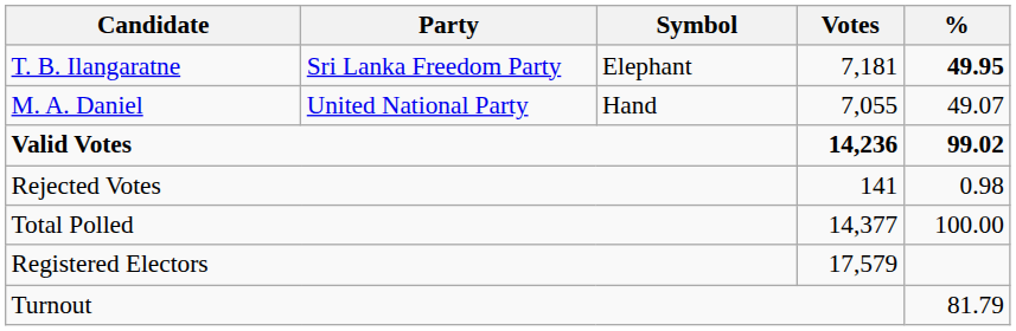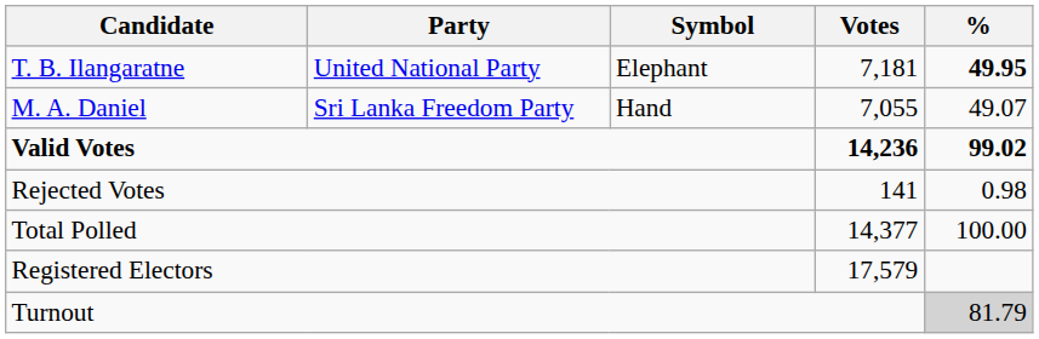T. B. Ilangaratne | Party: Sri Lanka Freedom Party -> United National Party
M. A. Daniel | Party: United National Party -> Sri Lanka Freedom Party
Turnout | %: no background -> lightgrey background
